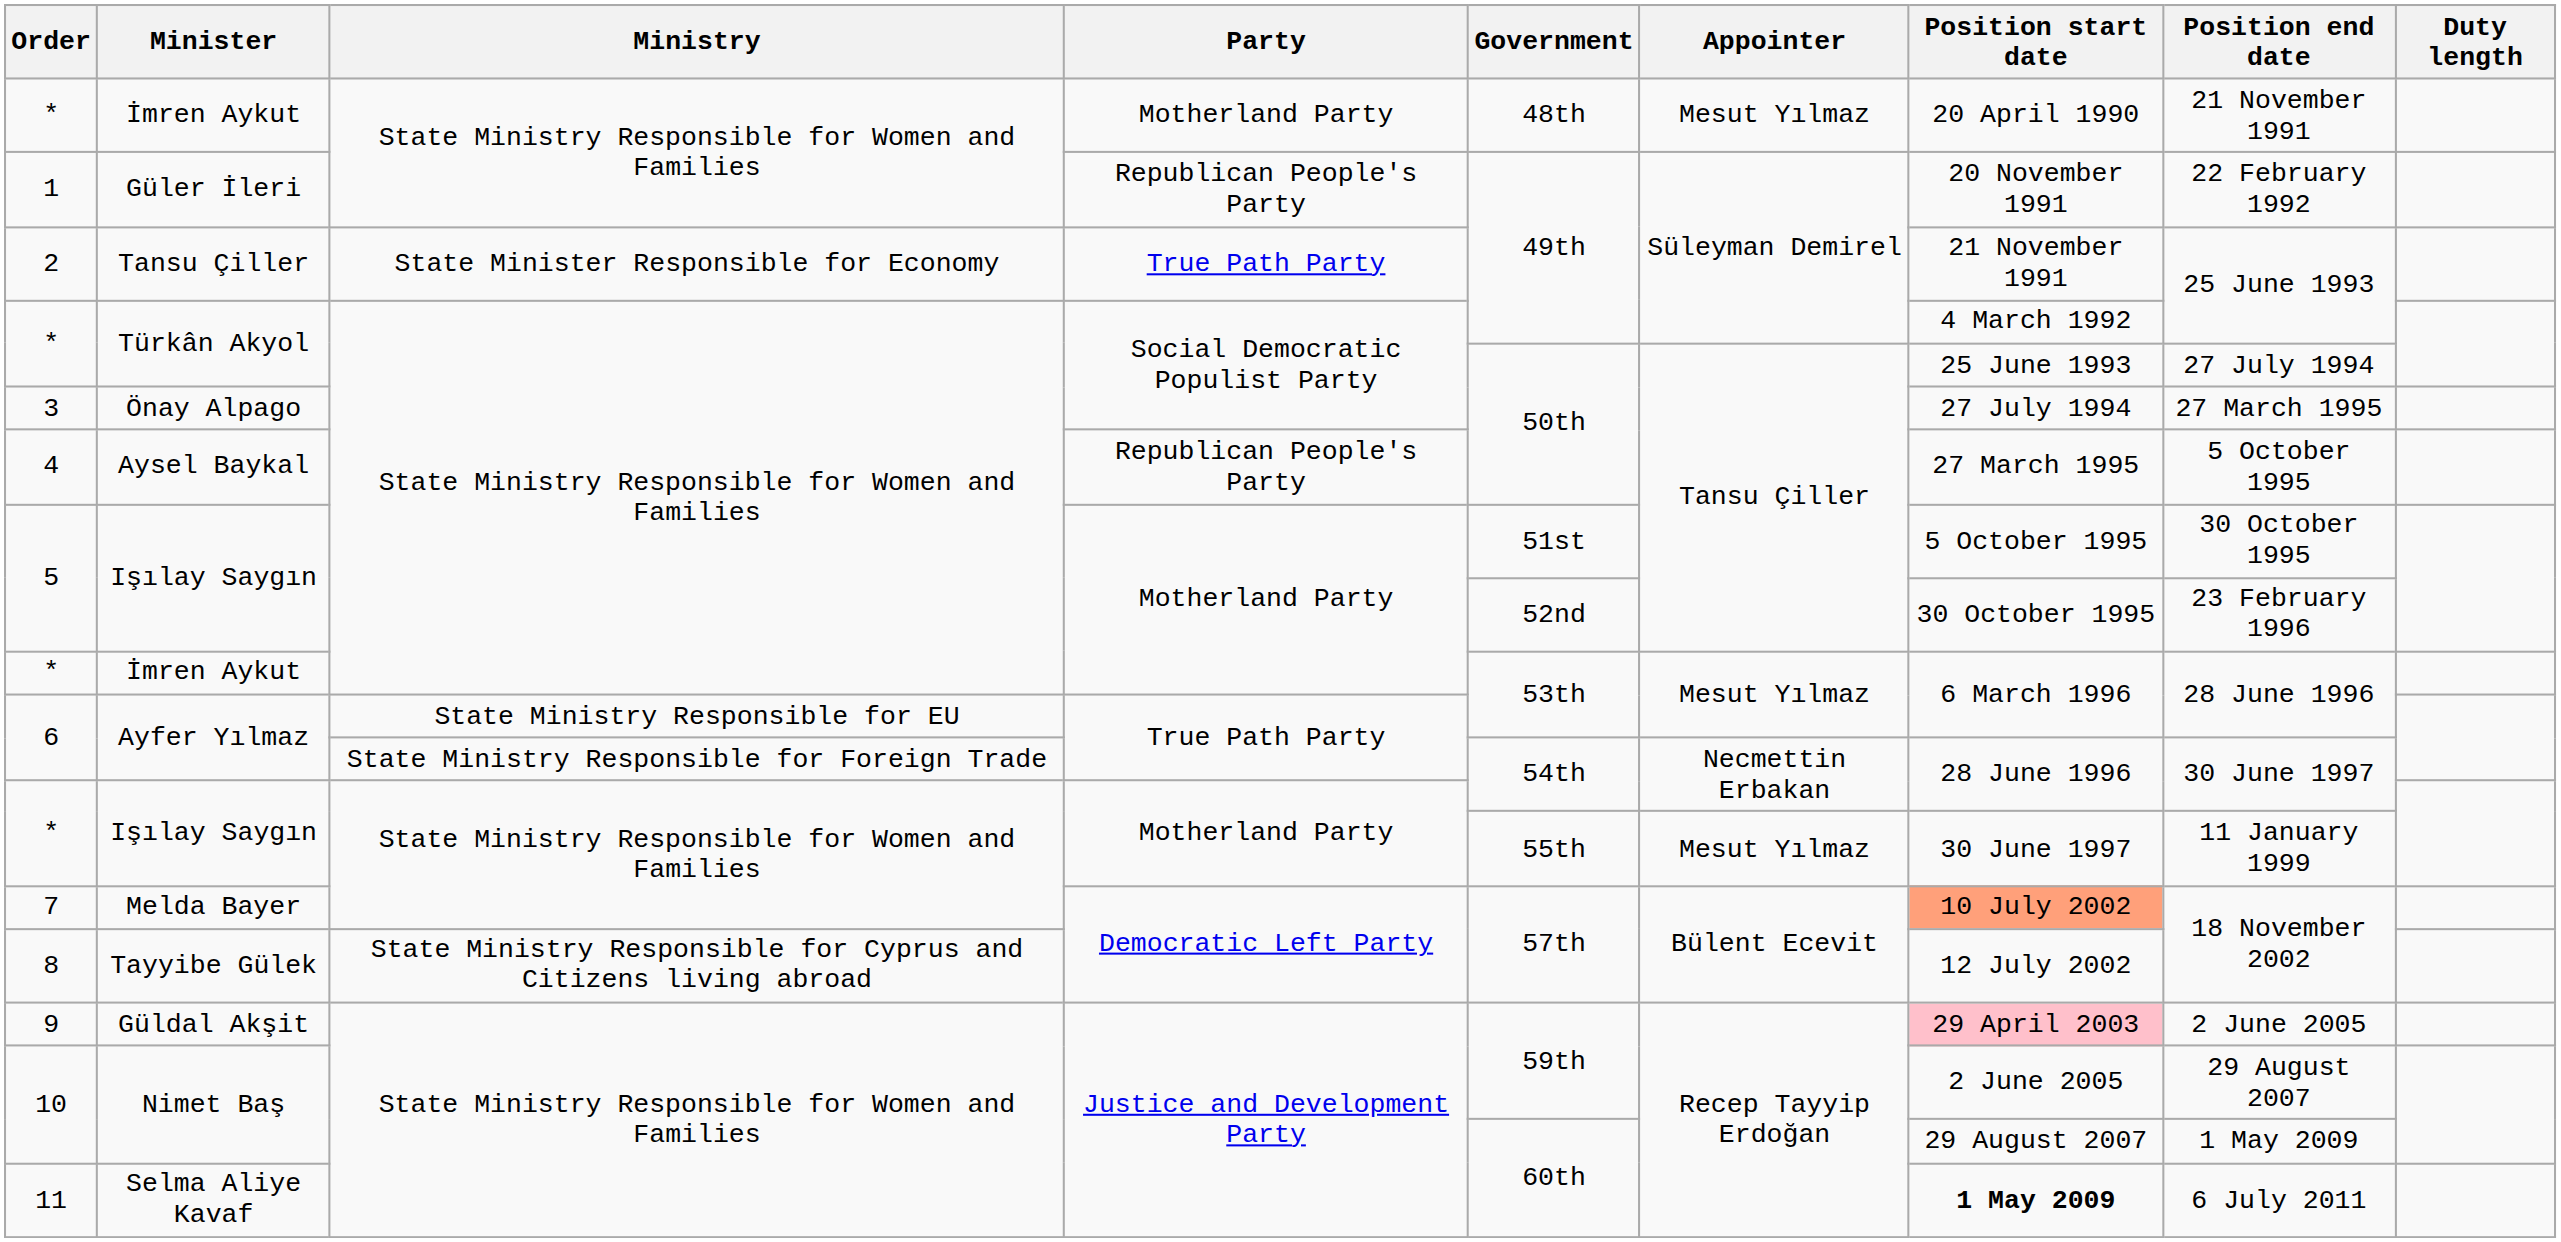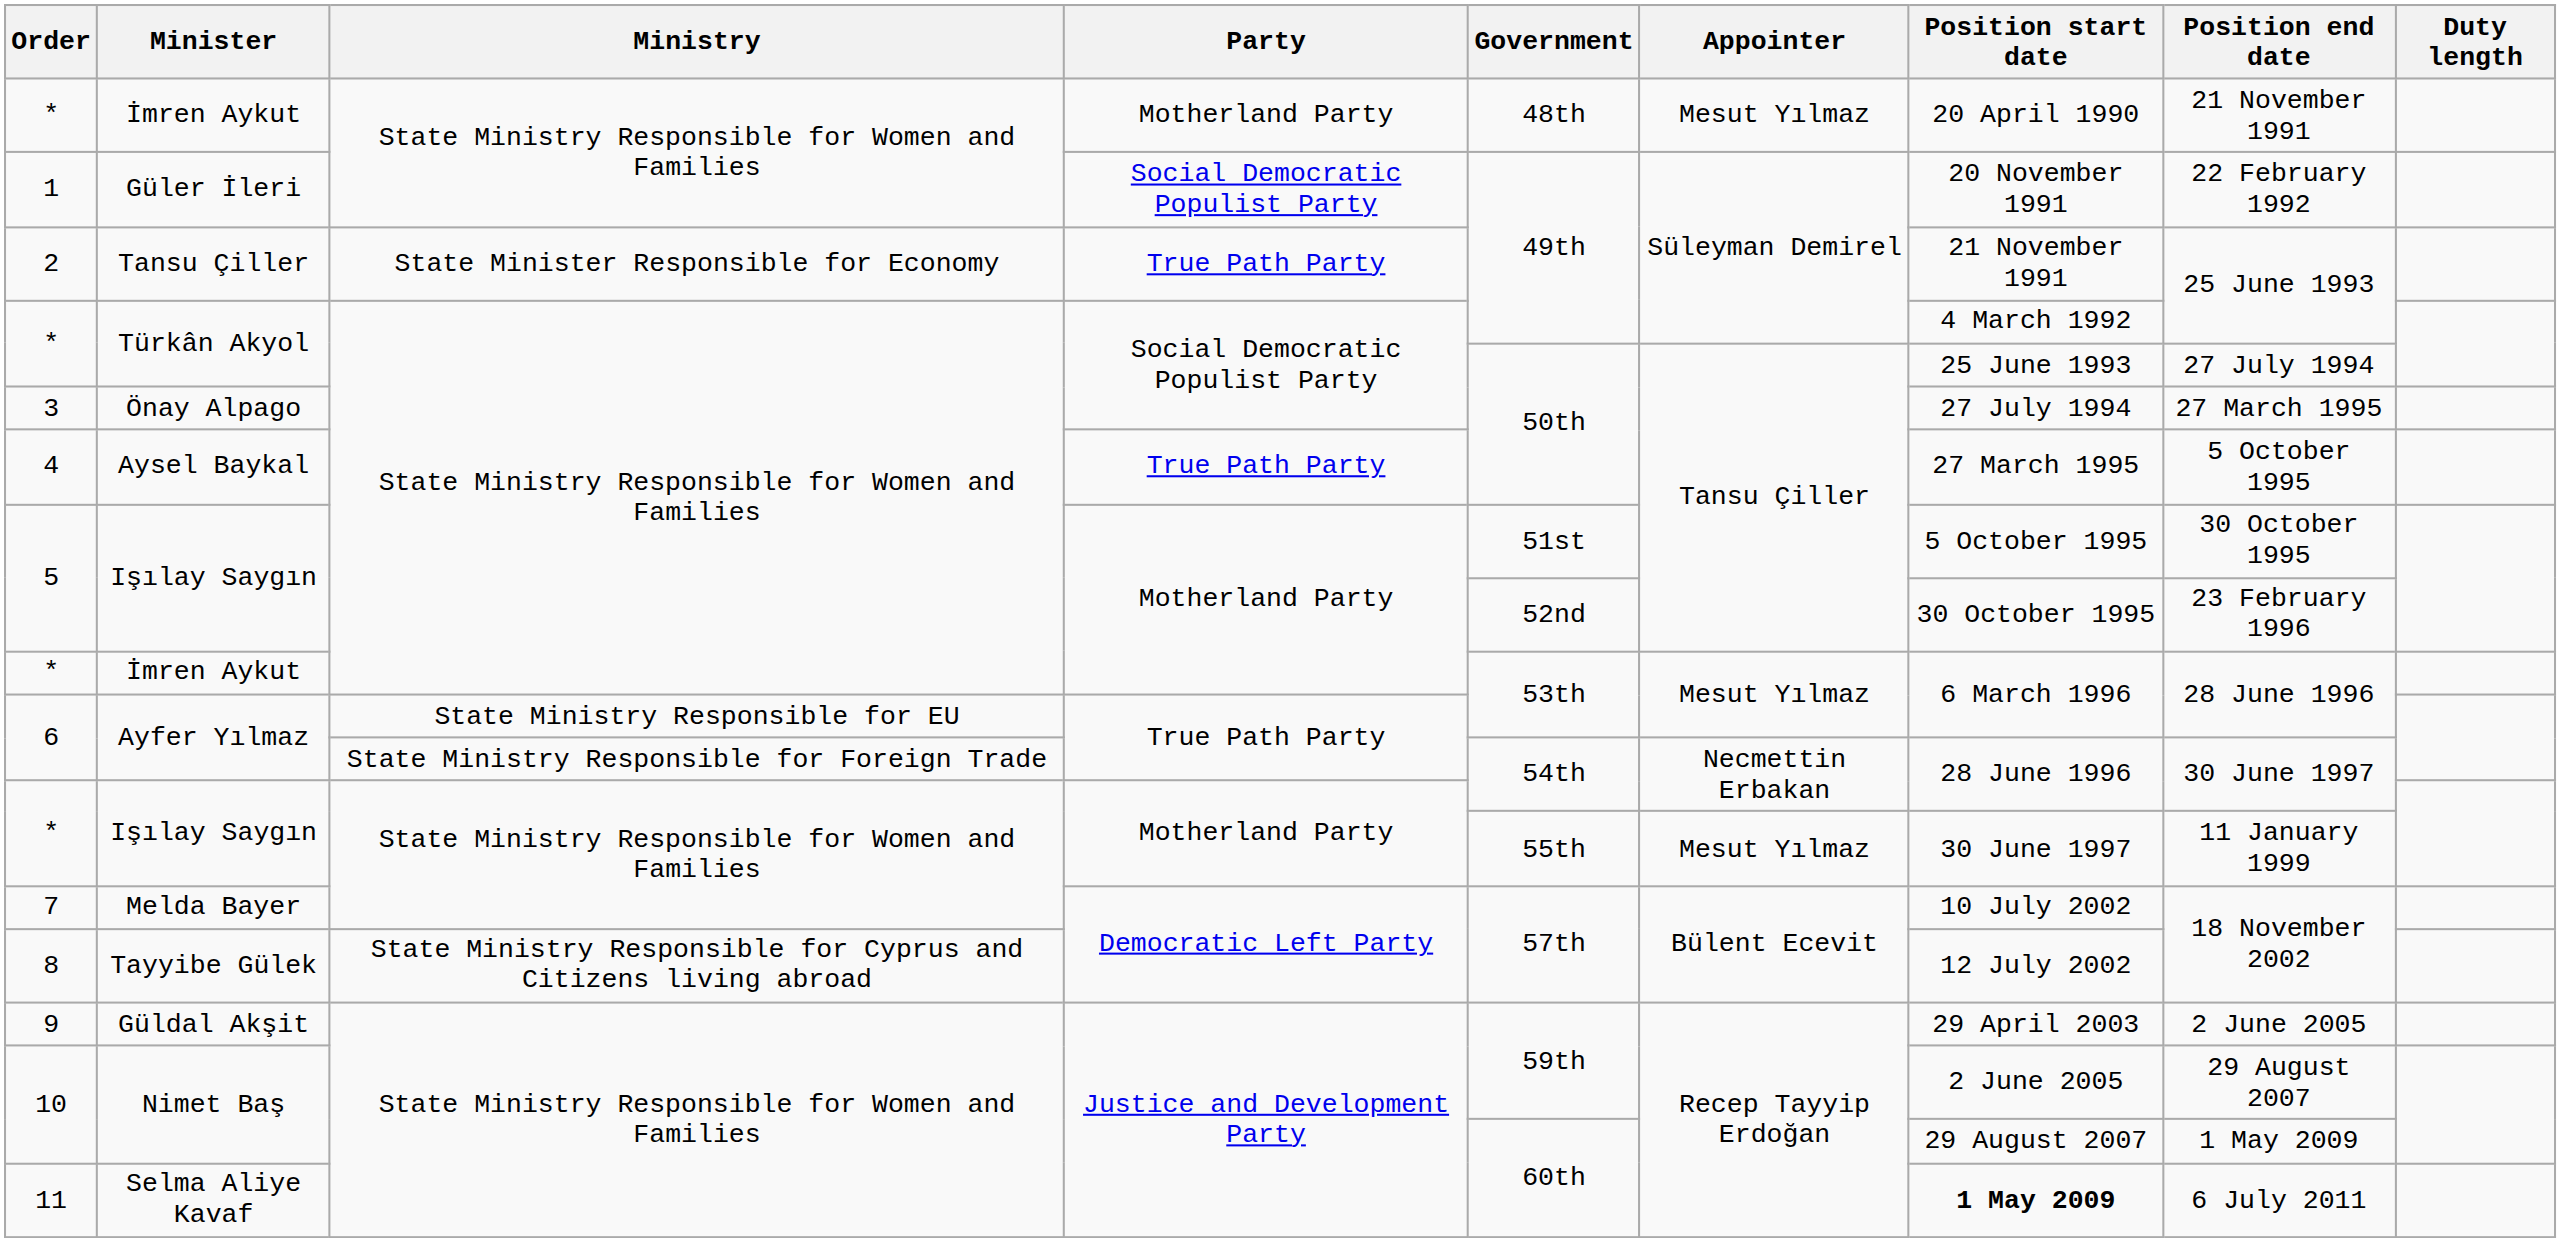Güler İleri | Party: Republican People's Party -> Social Democratic Populist Party
Aysel Baykal | Party: Republican People's Party -> True Path Party
Melda Bayer | Position start date: lightsalmon background -> no background
Güldal Akşit | Position start date: pink background -> no background
